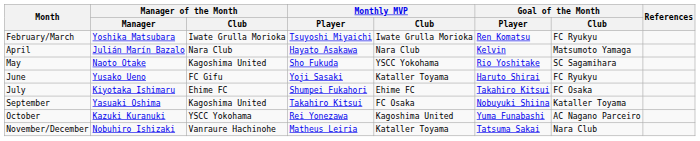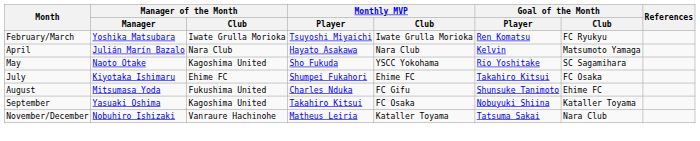- row: June | Yusako Ueno | FC Gifu | Yoji Sasaki | Kataller Toyama | Haruto Shirai | FC Ryukyu
+ row: August | Mitsumasa Yoda | Fukushima United | Charles Nduka | FC Gifu | Shunsuke Tanimoto | Ehime FC
- row: October | Kazuki Kuranuki | YSCC Yokohama | Rei Yonezawa | Kagoshima United | Yuma Funabashi | AC Nagano Parceiro
